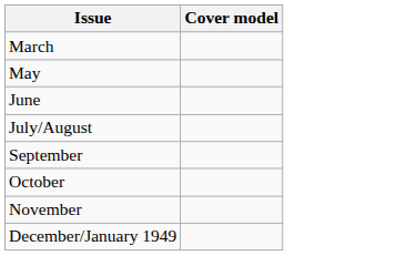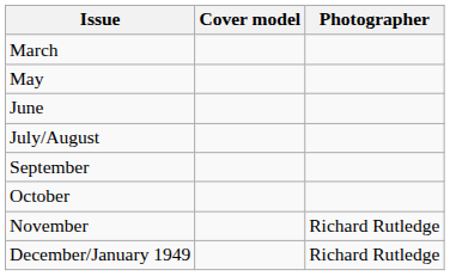+ column: Photographer | Richard Rutledge | Richard Rutledge
